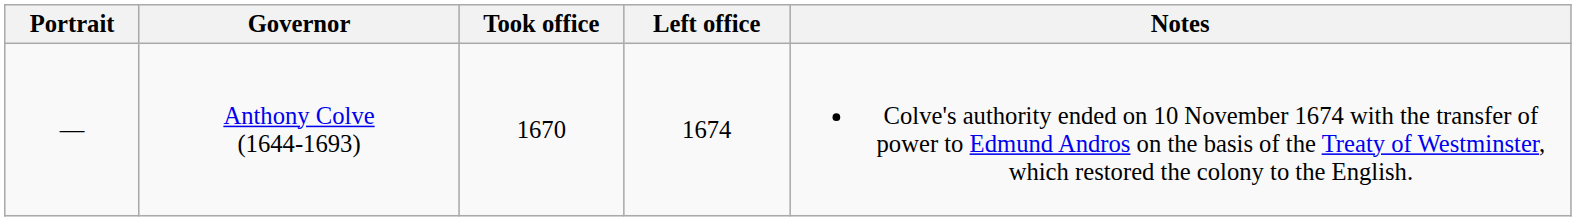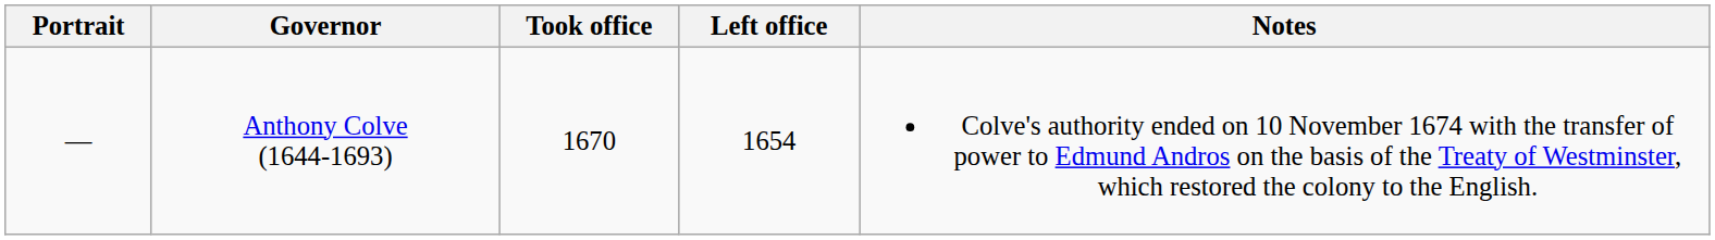Anthony Colve (1644-1693) | Left office: 1674 -> 1654
